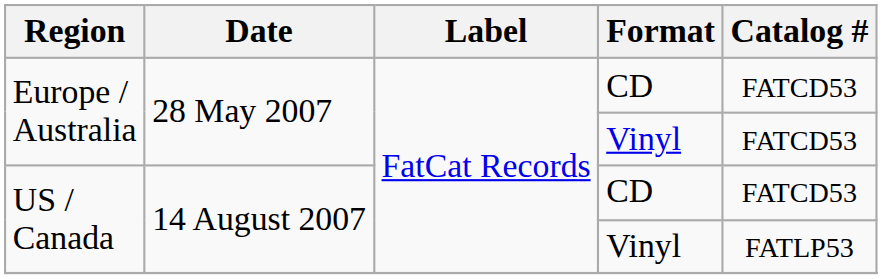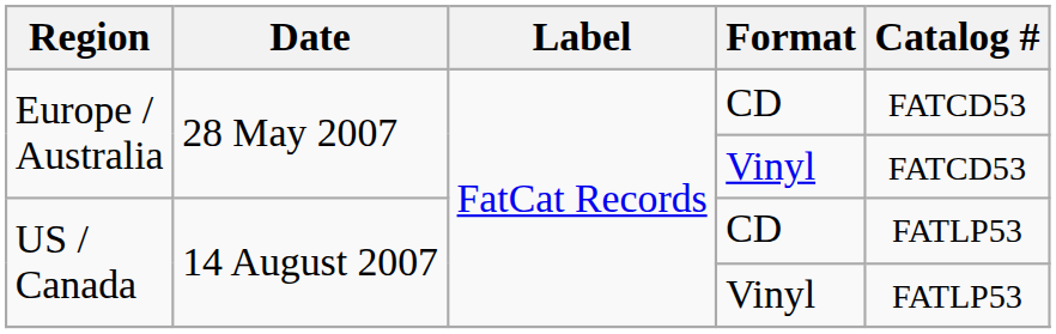US / Canada / CD | Catalog #: FATCD53 -> FATLP53
